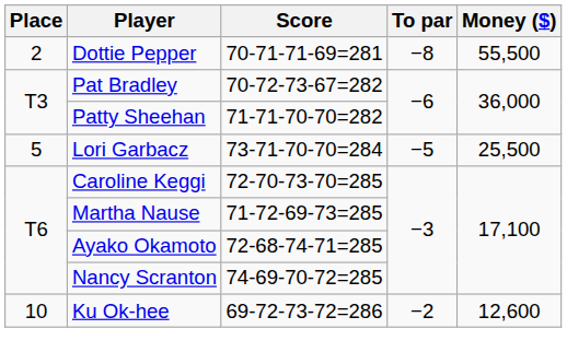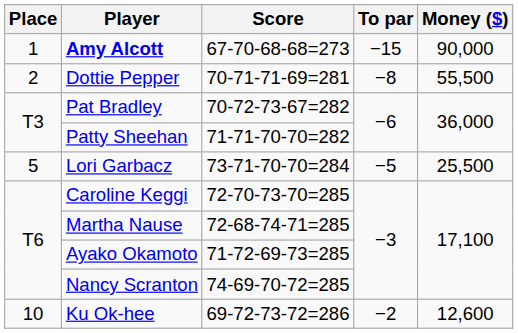+ row: 1 | Amy Alcott | 67-70-68-68=273 | −15 | 90,000
Martha Nause | Score: 71-72-69-73=285 -> 72-68-74-71=285
Ayako Okamoto | Score: 72-68-74-71=285 -> 71-72-69-73=285
